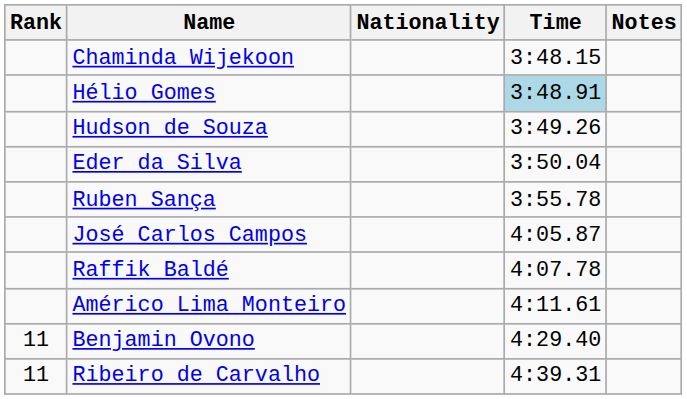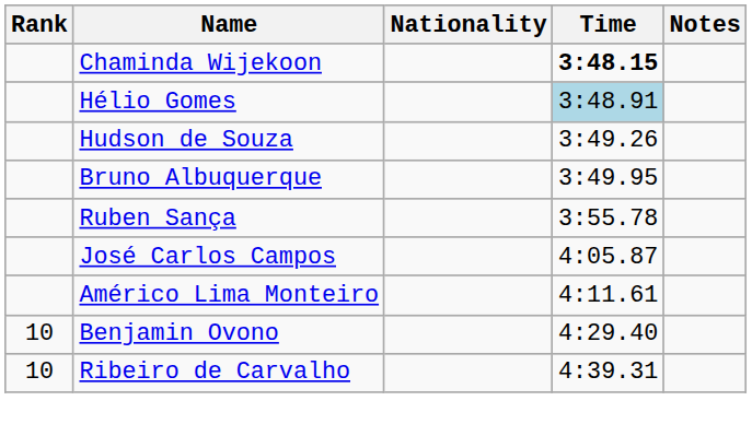Chaminda Wijekoon | Time: normal -> bold
+ row: Bruno Albuquerque | 3:49.95
- row: Eder da Silva | 3:50.04
- row: Raffik Baldé | 4:07.78
Benjamin Ovono | Rank: 11 -> 10
Ribeiro de Carvalho | Rank: 11 -> 10
